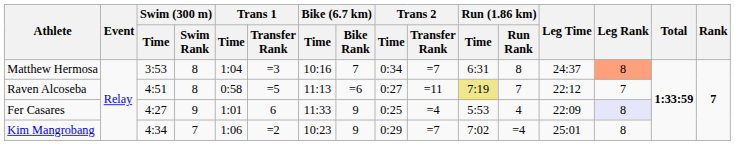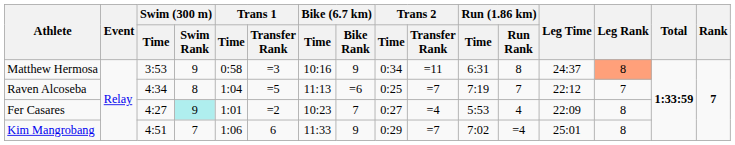Matthew Hermosa | Swim (300 m) / Swim Rank: 8 -> 9
Matthew Hermosa | Trans 1 / Time: 1:04 -> 0:58
Matthew Hermosa | Bike (6.7 km) / Bike Rank: 7 -> 9
Matthew Hermosa | Trans 2 / Transfer Rank: =7 -> =11
Raven Alcoseba | Swim (300 m) / Time: 4:51 -> 4:34
Raven Alcoseba | Trans 1 / Time: 0:58 -> 1:04
Raven Alcoseba | Trans 2 / Time: 0:27 -> 0:25
Raven Alcoseba | Trans 2 / Transfer Rank: =11 -> =7
Raven Alcoseba | Run (1.86 km) / Time: khaki background -> no background
Fer Casares | Swim (300 m) / Swim Rank: no background -> paleturquoise background
Fer Casares | Trans 1 / Transfer Rank: 6 -> =2
Fer Casares | Bike (6.7 km) / Time: 11:33 -> 10:23
Fer Casares | Bike (6.7 km) / Bike Rank: 9 -> 7
Fer Casares | Trans 2 / Time: 0:25 -> 0:27
Fer Casares | Leg Rank: lavender background -> no background
Kim Mangrobang | Swim (300 m) / Time: 4:34 -> 4:51
Kim Mangrobang | Trans 1 / Transfer Rank: =2 -> 6
Kim Mangrobang | Bike (6.7 km) / Time: 10:23 -> 11:33
